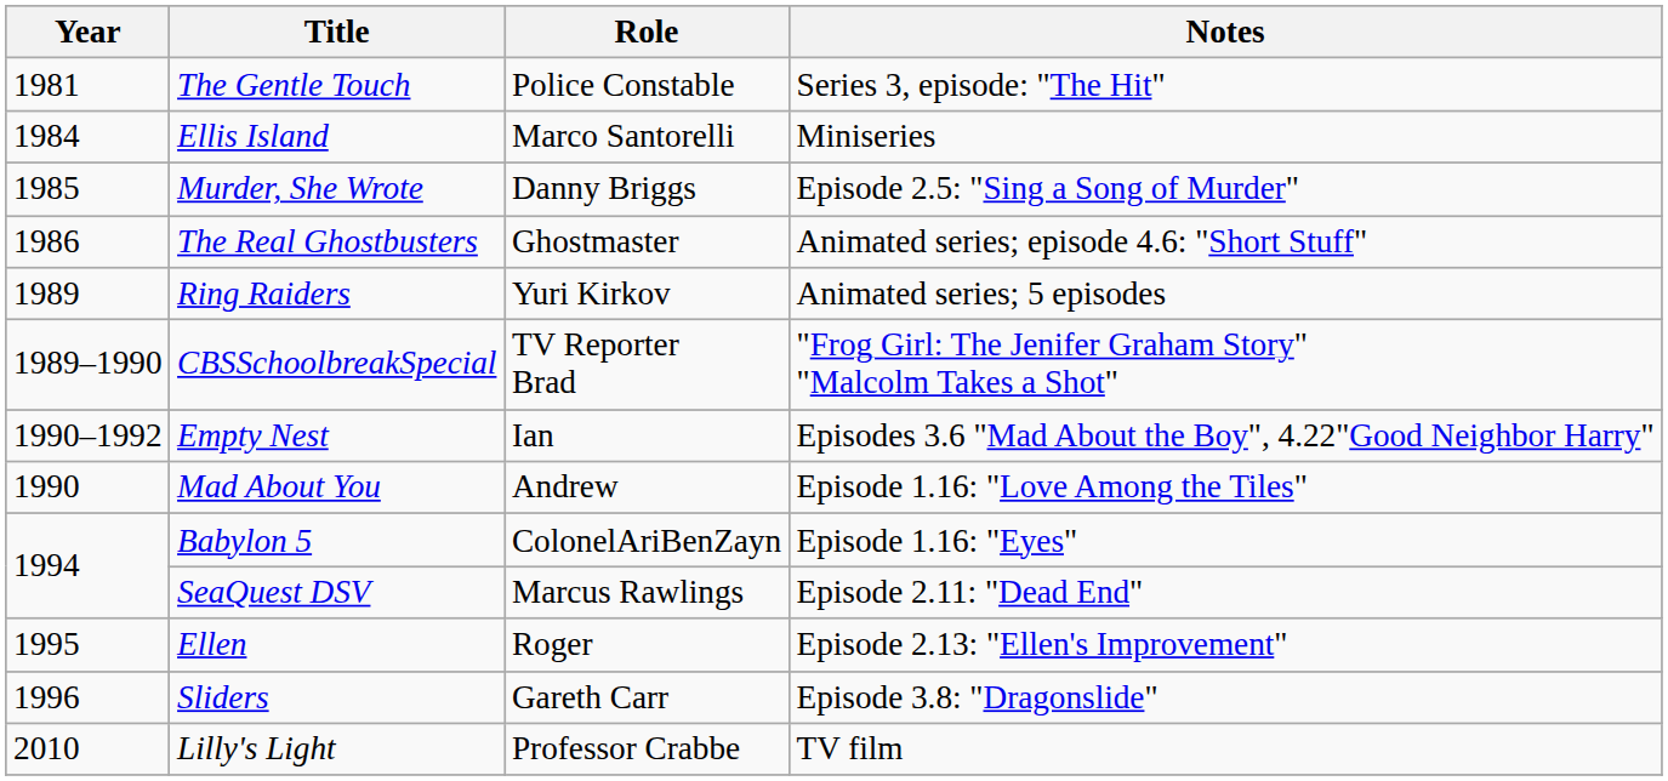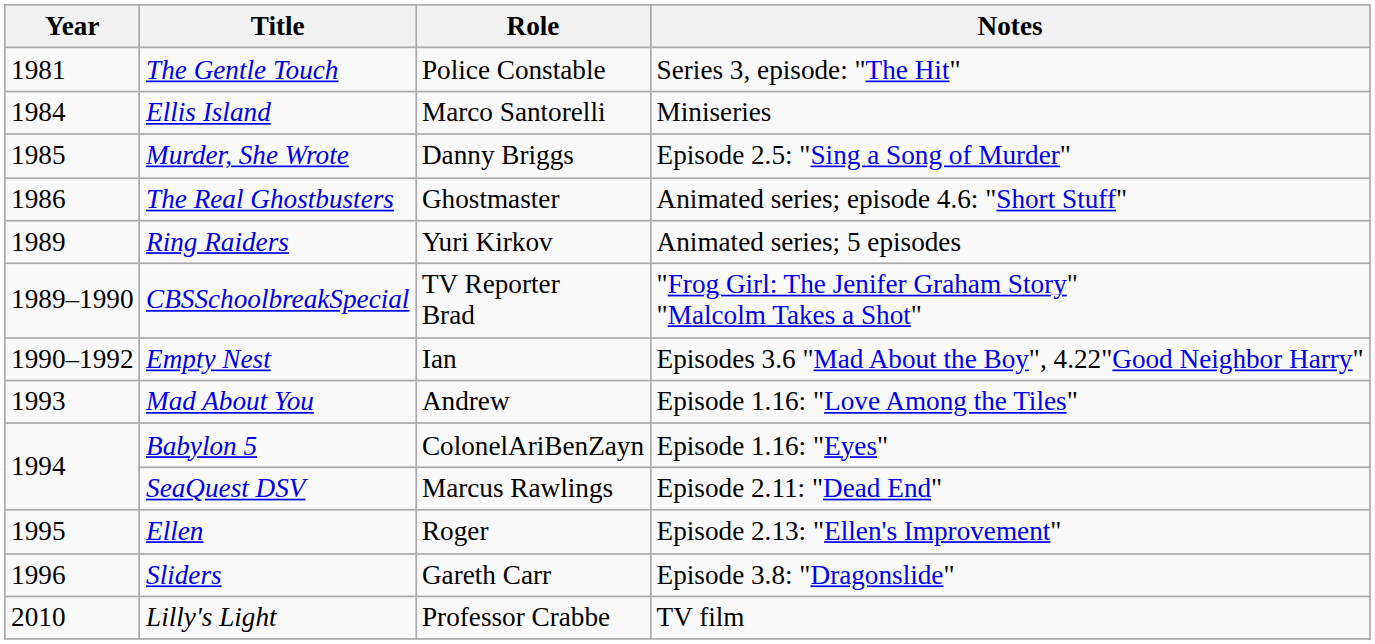Mad About You | Year: 1990 -> 1993
